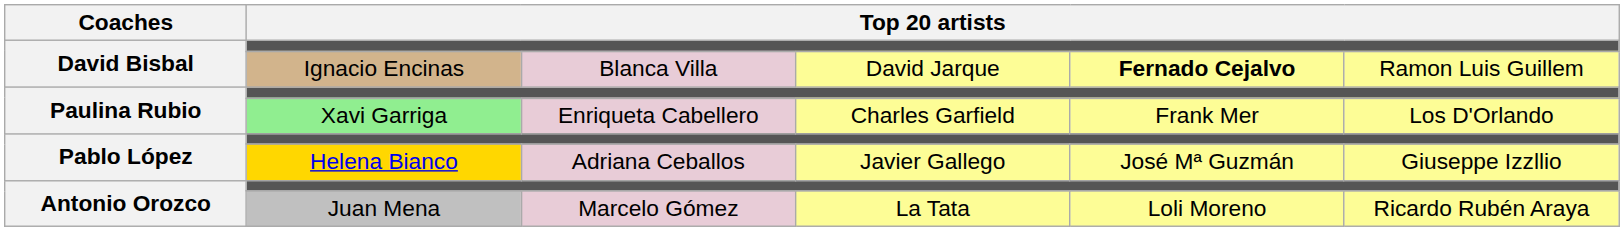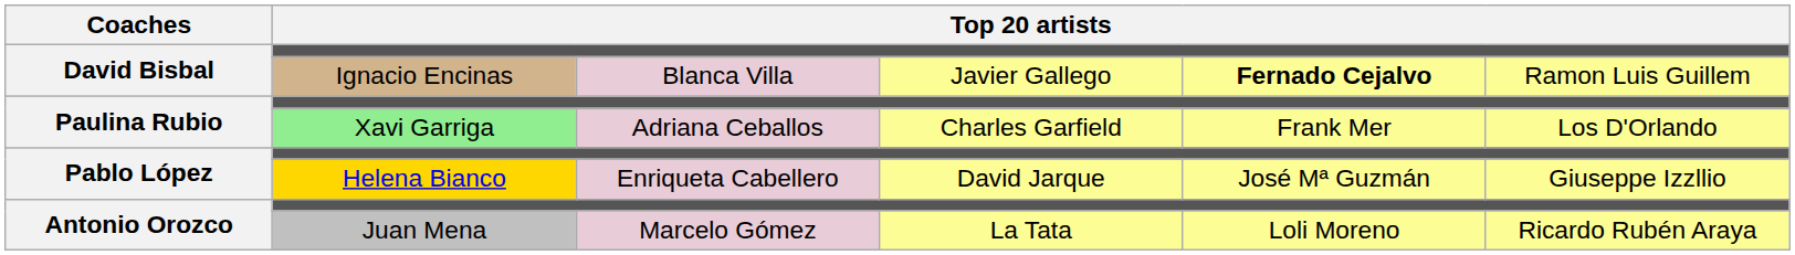Ignacio Encinas | column 4: David Jarque -> Javier Gallego
Xavi Garriga | column 3: Enriqueta Cabellero -> Adriana Ceballos
Helena Bianco | column 3: Adriana Ceballos -> Enriqueta Cabellero
Helena Bianco | column 4: Javier Gallego -> David Jarque
